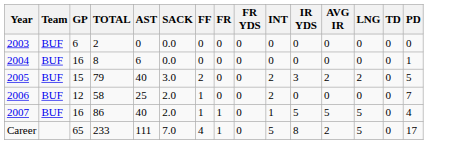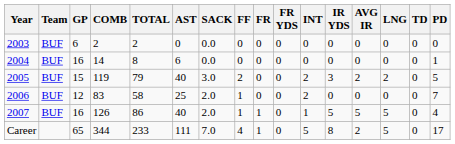+ column: COMB | 2 | 14 | 119 | 83 | 126 | 344
